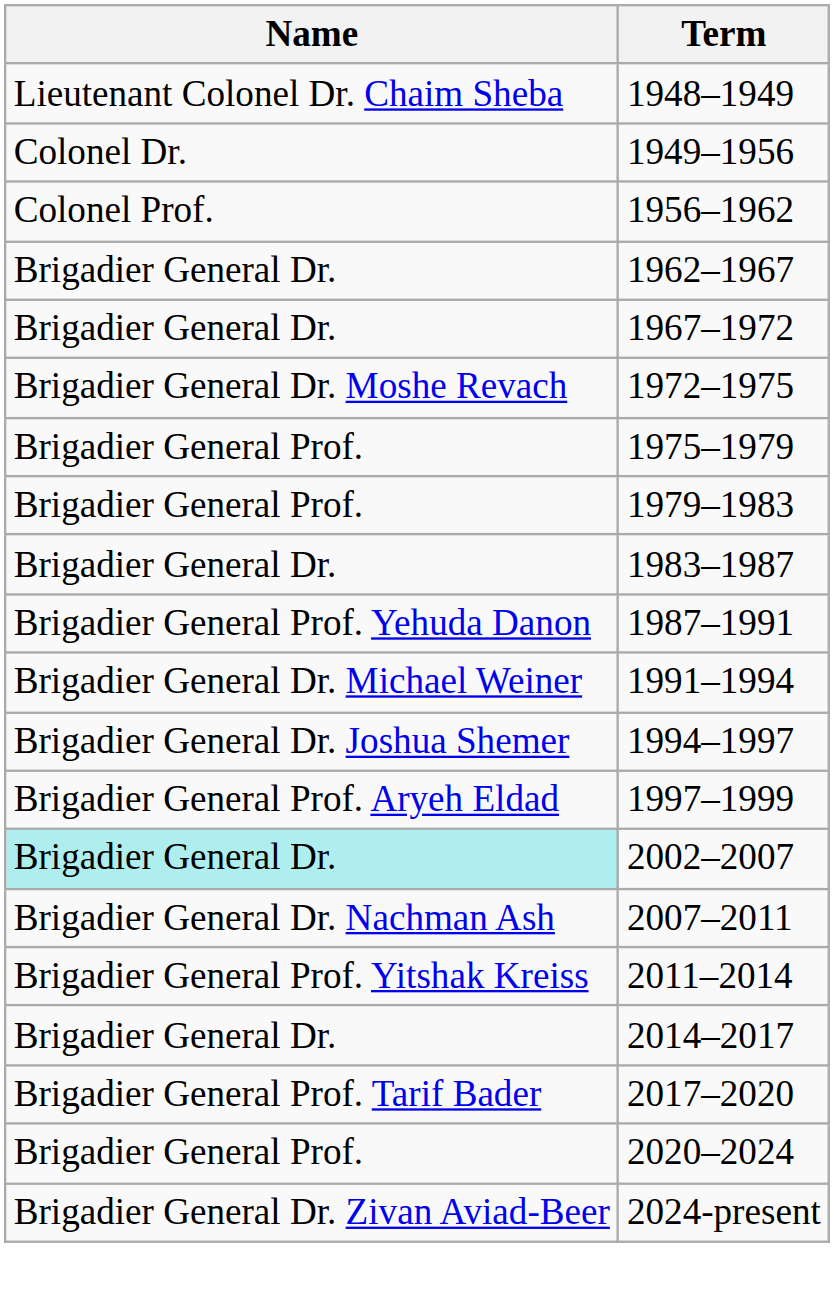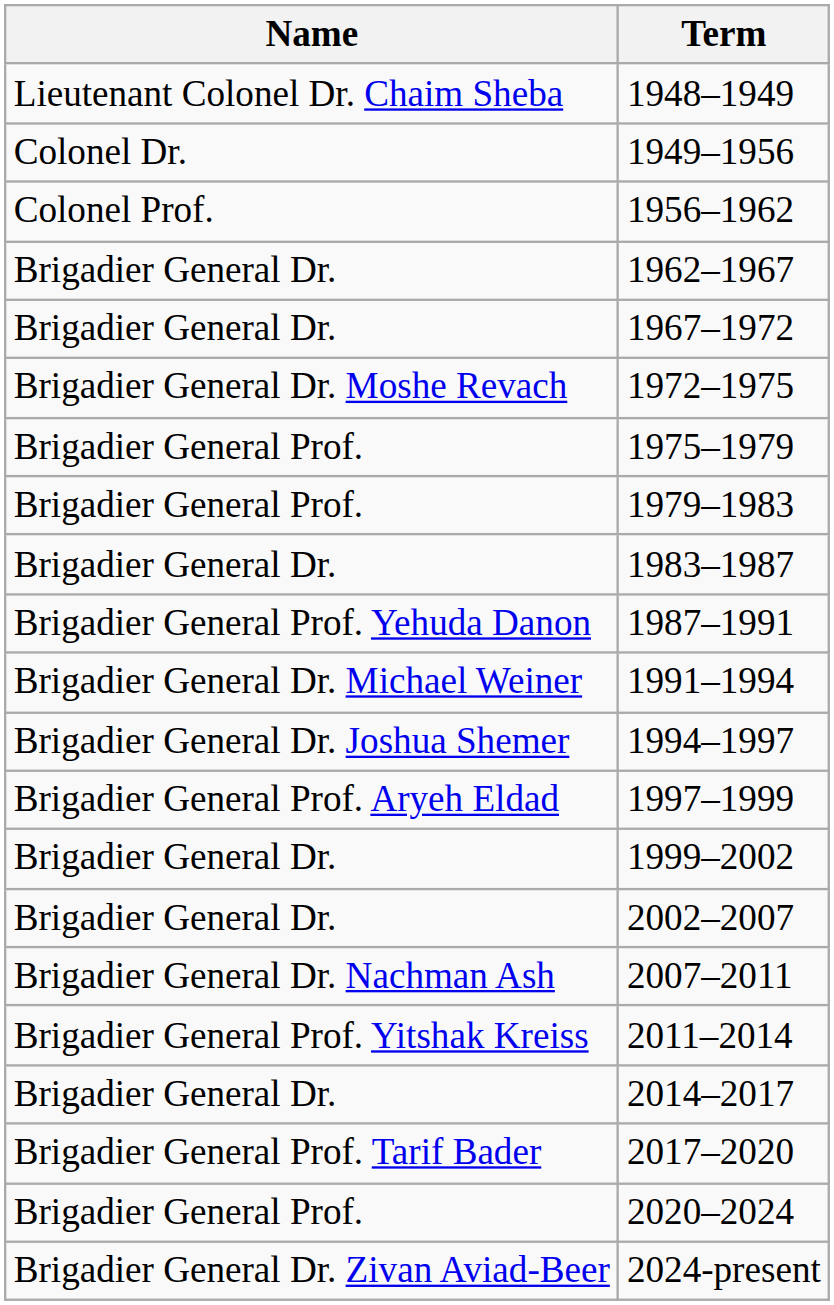+ row: Brigadier General Dr. | 1999–2002
2002–2007 | Name: paleturquoise background -> no background
